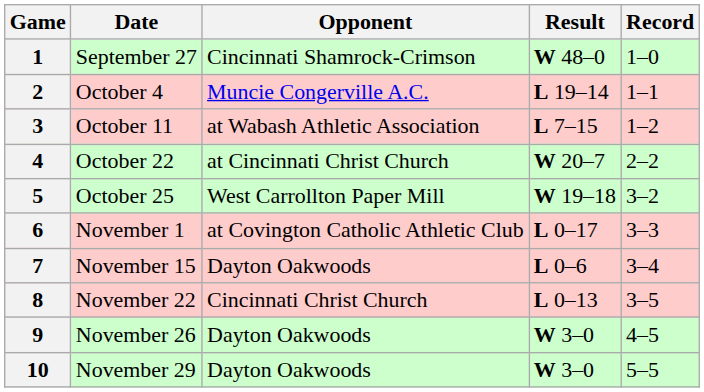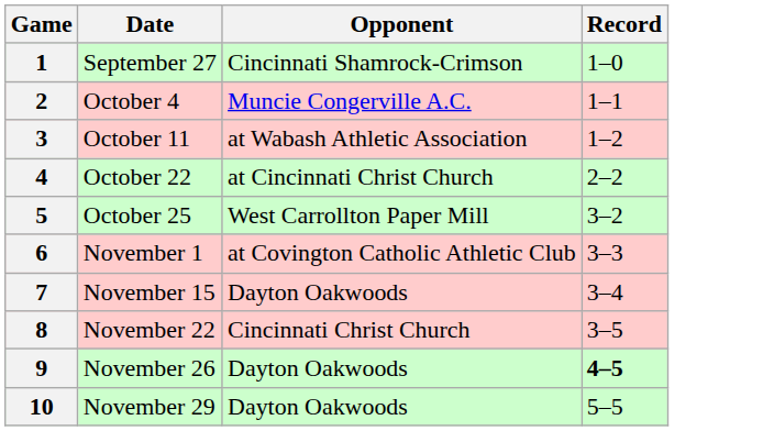- column: Result | W 48–0 | L 19–14 | L 7–15 | W 20–7 | W 19–18 | L 0–17 | L 0–6 | L 0–13 | W 3–0 | W 3–0
9 | Record: normal -> bold
